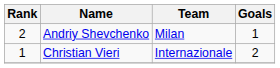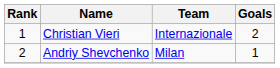rows swapped: Christian Vieri <-> Andriy Shevchenko
